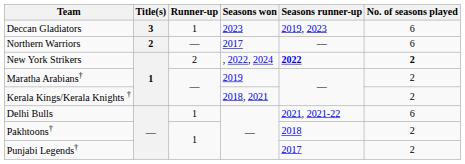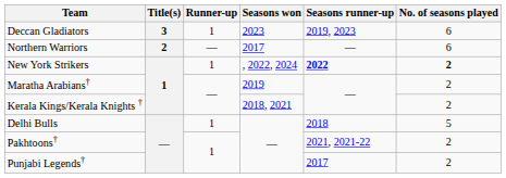New York Strikers | Runner-up: 2 -> 1
Delhi Bulls | Seasons runner-up: 2021, 2021-22 -> 2018
Delhi Bulls | No. of seasons played: 6 -> 5
Pakhtoons† | Seasons runner-up: 2018 -> 2021, 2021-22
